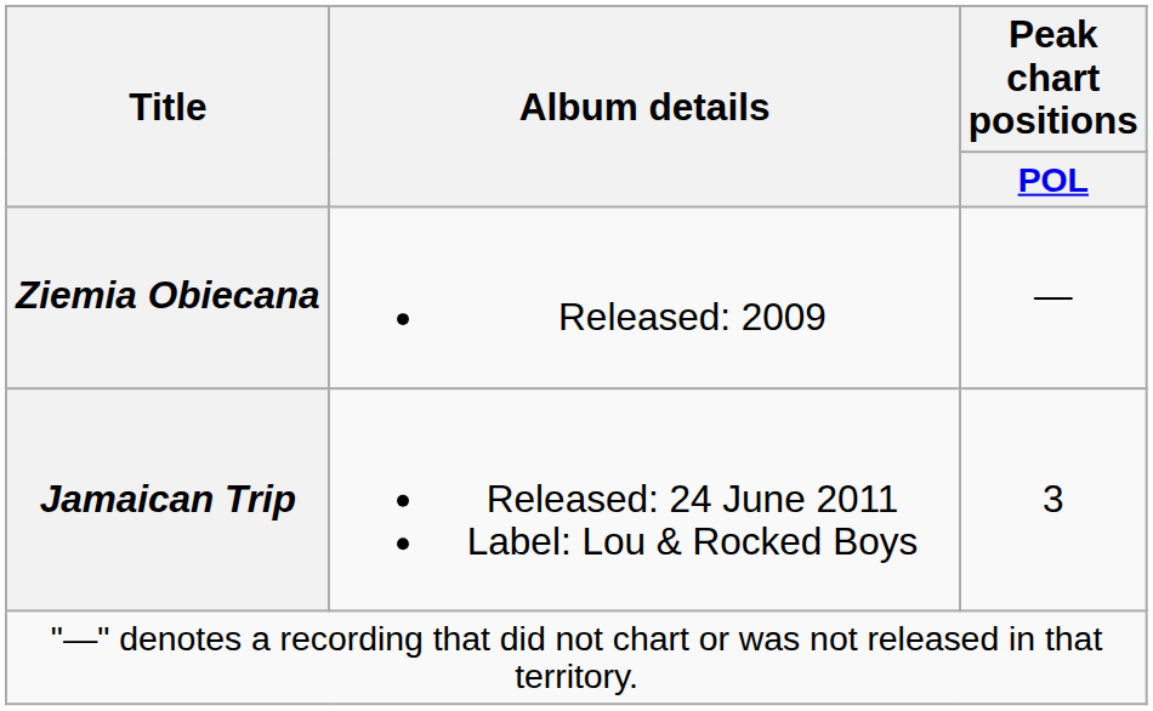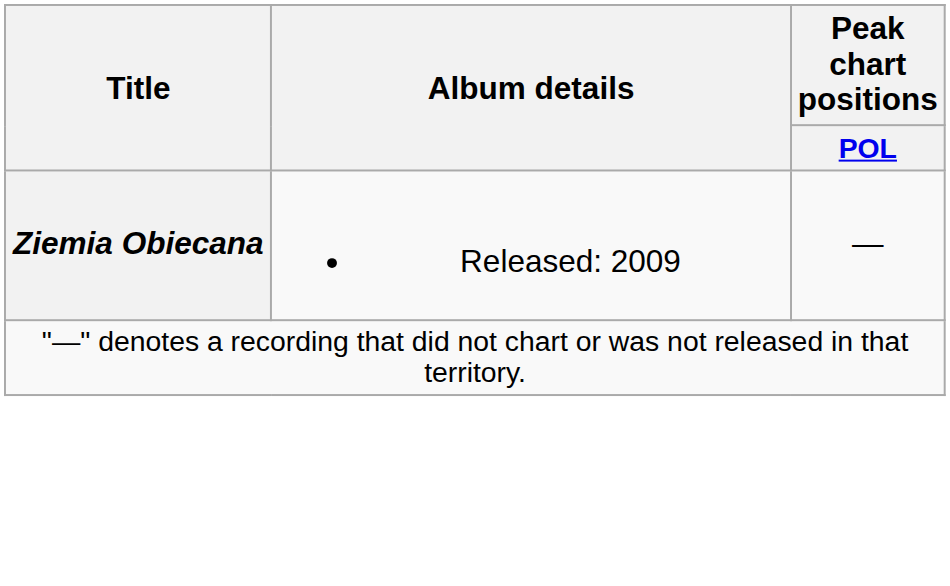- row: Jamaican Trip | Released: 24 June 2011 Label: Lou & Rocked Boys | 3
